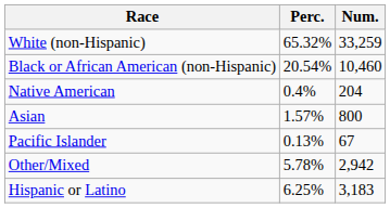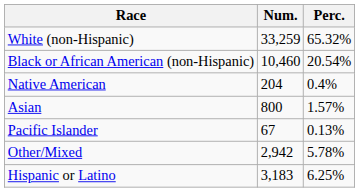columns swapped: Num. <-> Perc.
